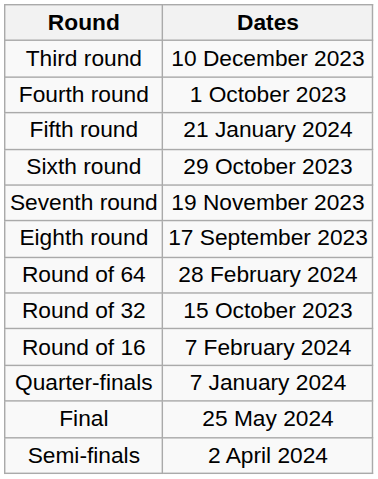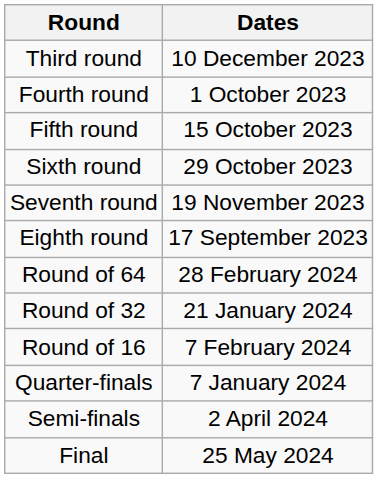Fifth round | Dates: 21 January 2024 -> 15 October 2023
Round of 32 | Dates: 15 October 2023 -> 21 January 2024
rows swapped: Semi-finals <-> Final
